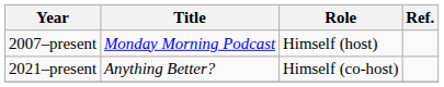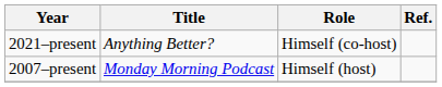rows swapped: 2007–present <-> 2021–present
